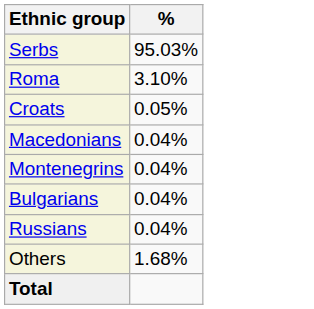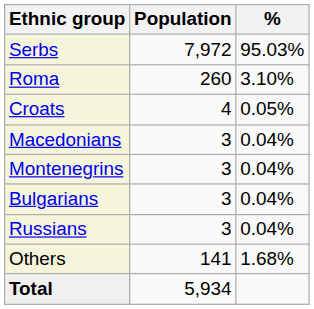+ column: Population | 7,972 | 260 | 4 | 3 | 3 | 3 | 3 | 141 | 5,934
